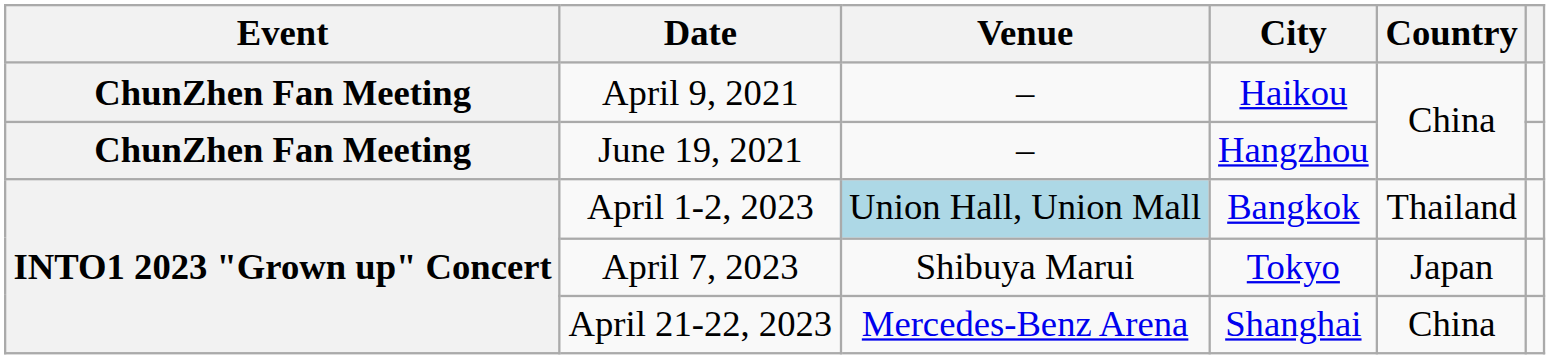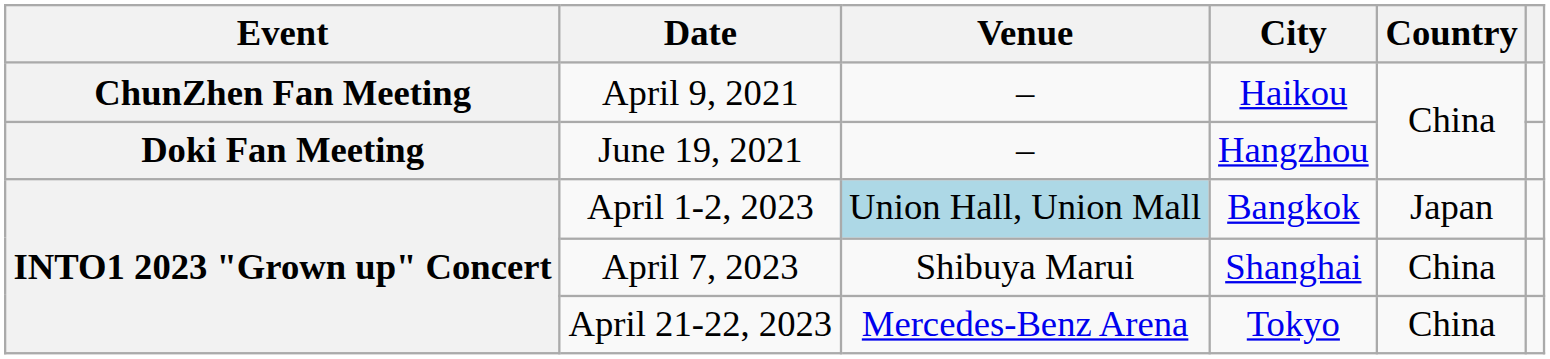June 19, 2021 | Event: ChunZhen Fan Meeting -> Doki Fan Meeting
April 1-2, 2023 | Country: Thailand -> Japan
April 7, 2023 | City: Tokyo -> Shanghai
April 7, 2023 | Country: Japan -> China
April 21-22, 2023 | City: Shanghai -> Tokyo
